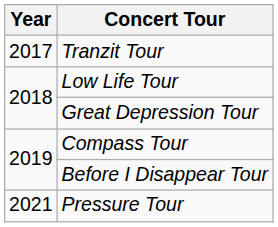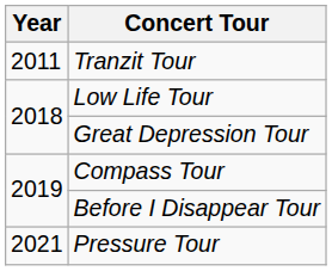Tranzit Tour | Year: 2017 -> 2011
